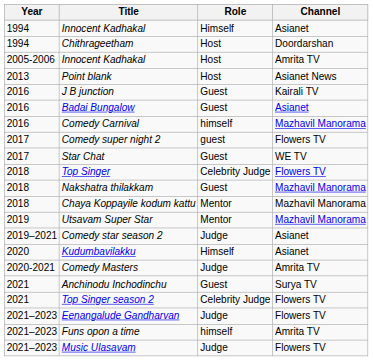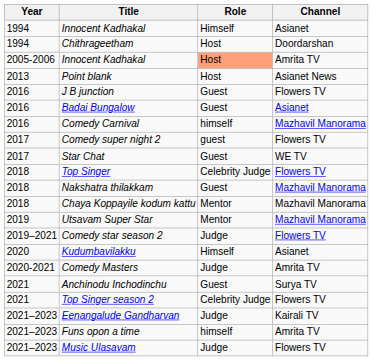2005-2006 / Innocent Kadhakal | Role: no background -> lightsalmon background
J B junction | Channel: Kairali TV -> Flowers TV
Comedy star season 2 | Channel: Asianet -> Flowers TV
Eenangalude Gandharvan | Channel: Flowers TV -> Kairali TV
